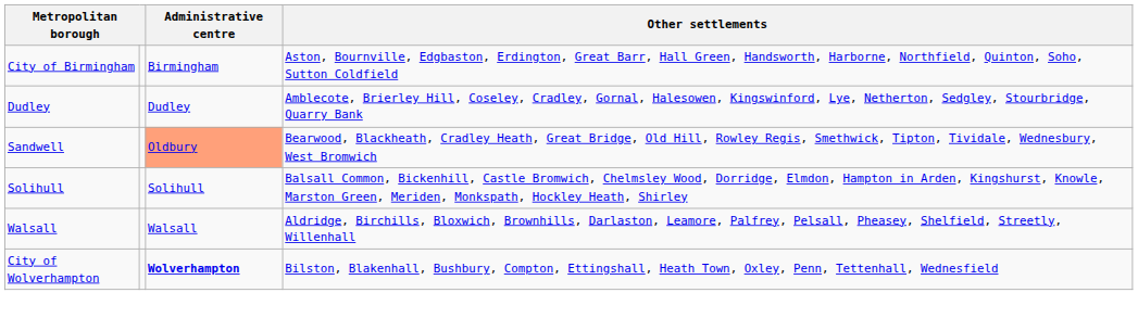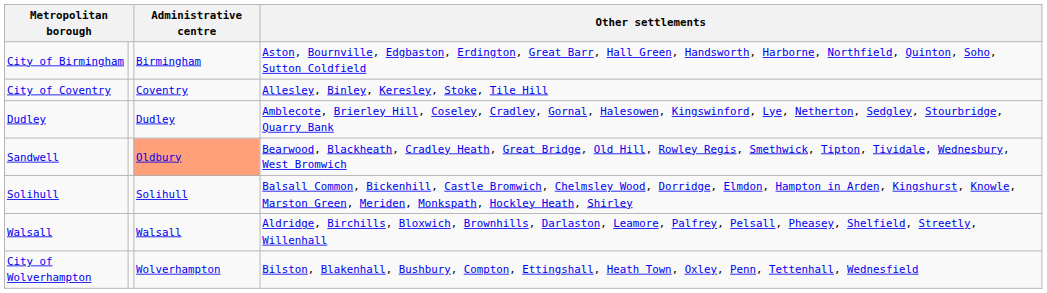+ row: City of Coventry | Coventry | Allesley, Binley, Keresley, Stoke, Tile Hill
City of Wolverhampton | Administrative centre: bold -> normal
